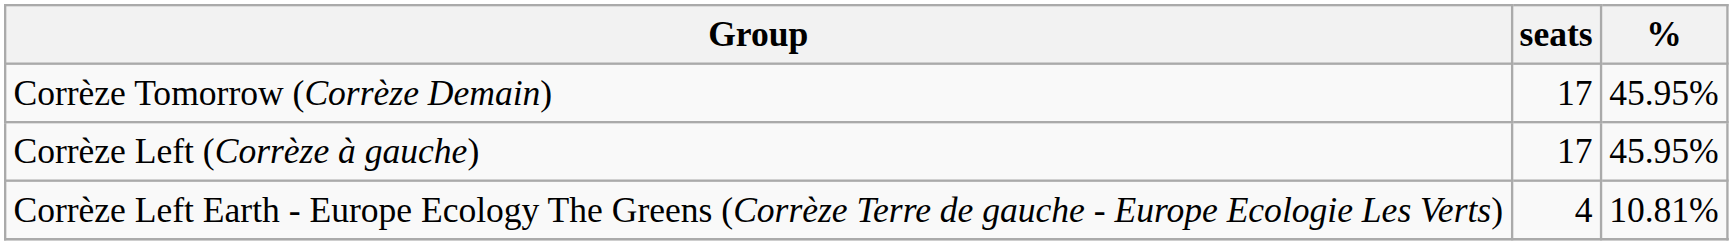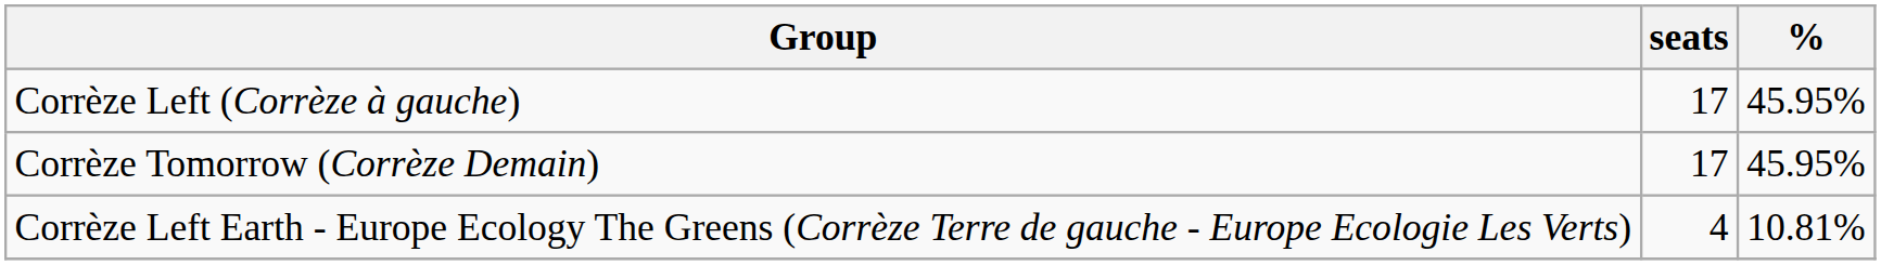rows swapped: Corrèze Tomorrow (Corrèze Demain) <-> Corrèze Left (Corrèze à gauche)
